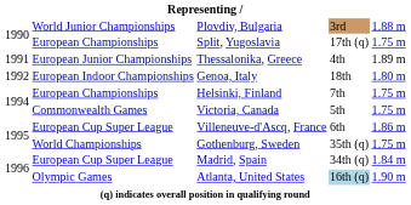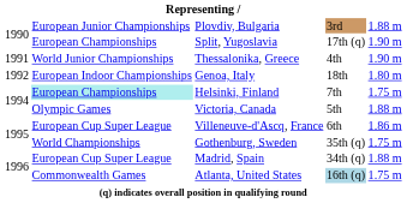Plovdiv, Bulgaria | column 2: World Junior Championships -> European Junior Championships
Split, Yugoslavia | column 5: 1.75 m -> 1.90 m
Thessalonika, Greece | column 2: European Junior Championships -> World Junior Championships
Thessalonika, Greece | column 5: 1.89 m -> 1.90 m
Helsinki, Finland | column 2: no background -> paleturquoise background
Victoria, Canada | column 2: Commonwealth Games -> Olympic Games
Victoria, Canada | column 5: 1.75 m -> 1.88 m
Madrid, Spain | column 5: 1.84 m -> 1.88 m
Atlanta, United States | column 2: Olympic Games -> Commonwealth Games
Atlanta, United States | column 5: 1.90 m -> 1.75 m
